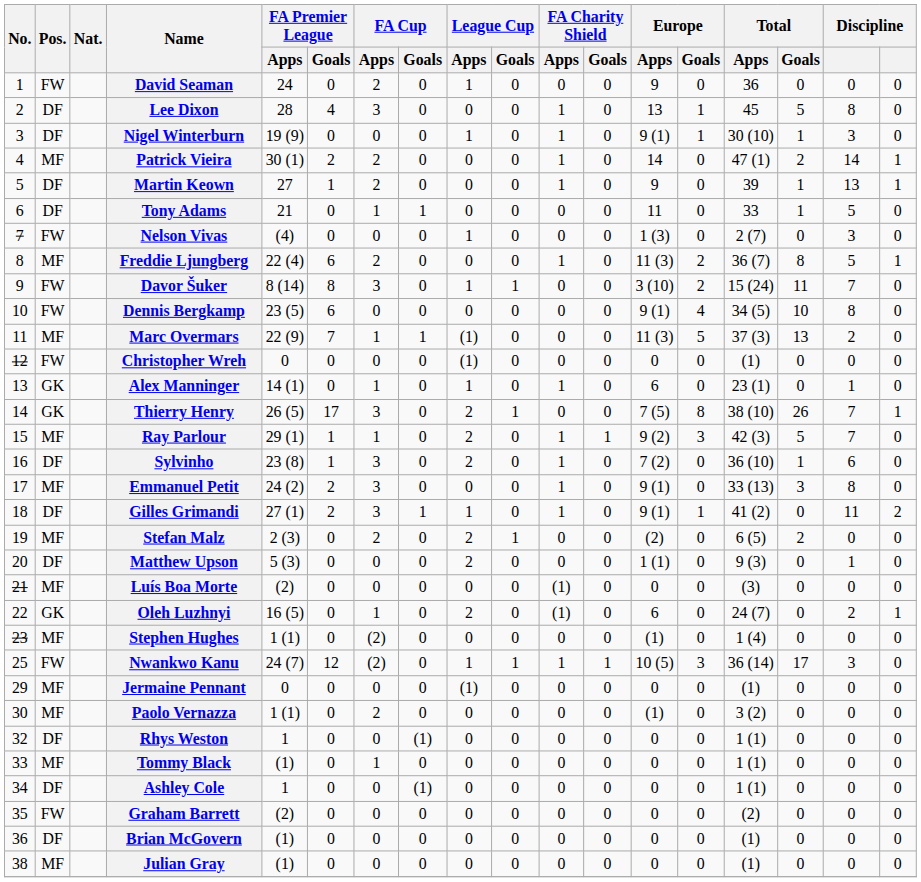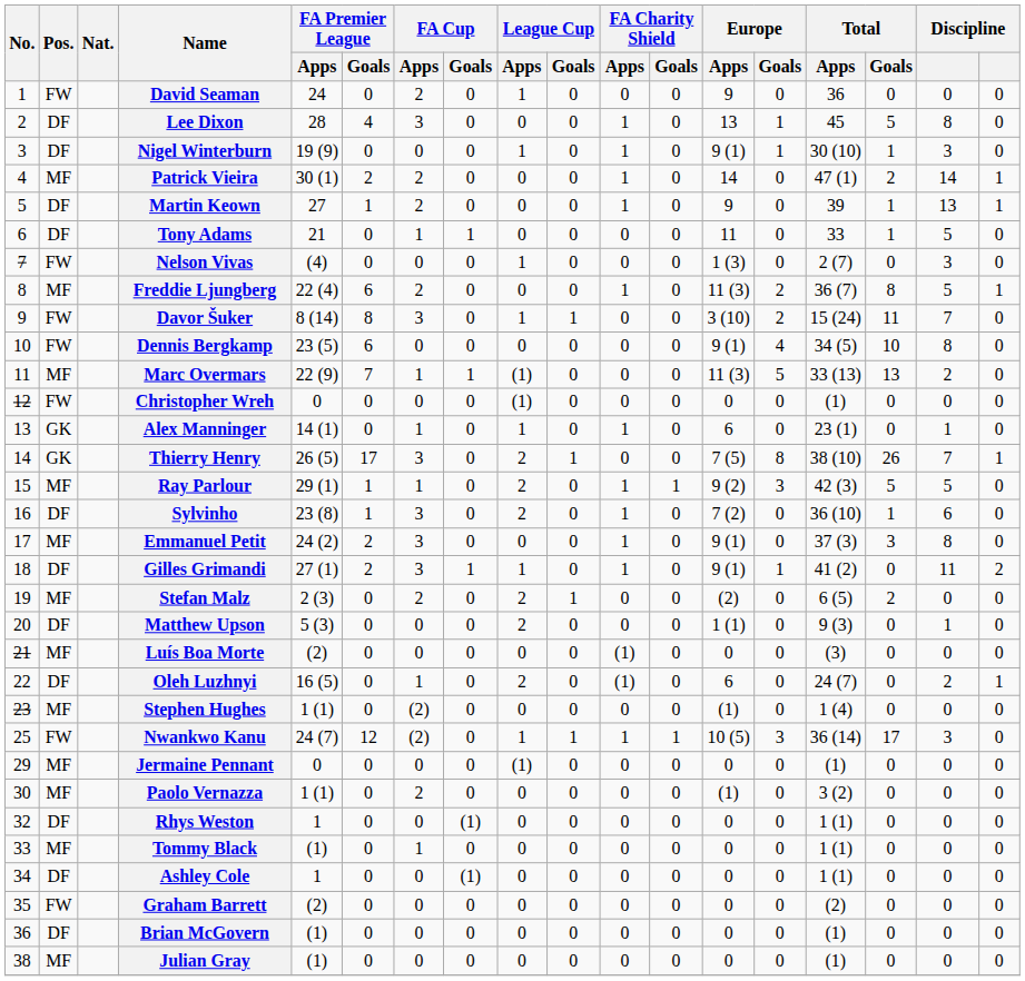Marc Overmars | Total / Apps: 37 (3) -> 33 (13)
Ray Parlour | column 17: 7 -> 5
Emmanuel Petit | Total / Apps: 33 (13) -> 37 (3)
Oleh Luzhnyi | Pos.: GK -> DF
